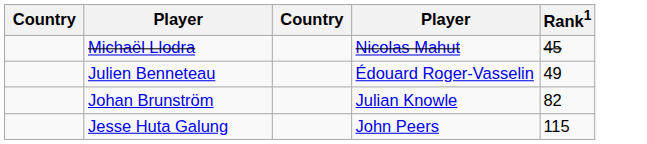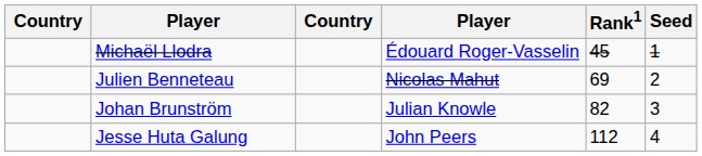+ column: Seed | 1 | 2 | 3 | 4
Michaël Llodra | column 4: Nicolas Mahut -> Édouard Roger-Vasselin
Julien Benneteau | column 4: Édouard Roger-Vasselin -> Nicolas Mahut
Julien Benneteau | Rank1: 49 -> 69
Jesse Huta Galung | Rank1: 115 -> 112
